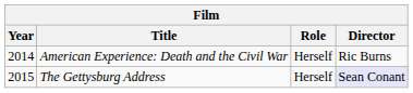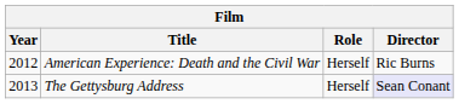American Experience: Death and the Civil War | Year: 2014 -> 2012
The Gettysburg Address | Year: 2015 -> 2013
